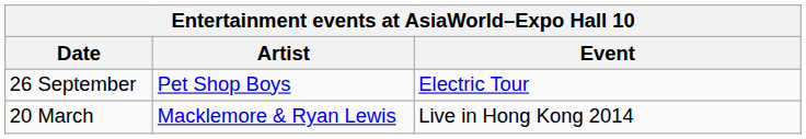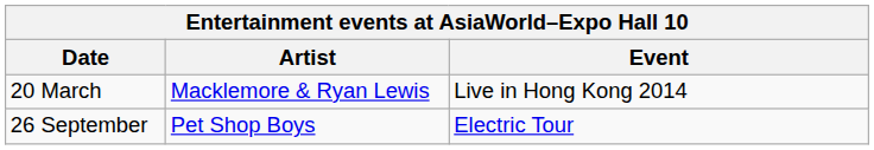rows swapped: 20 March <-> 26 September
